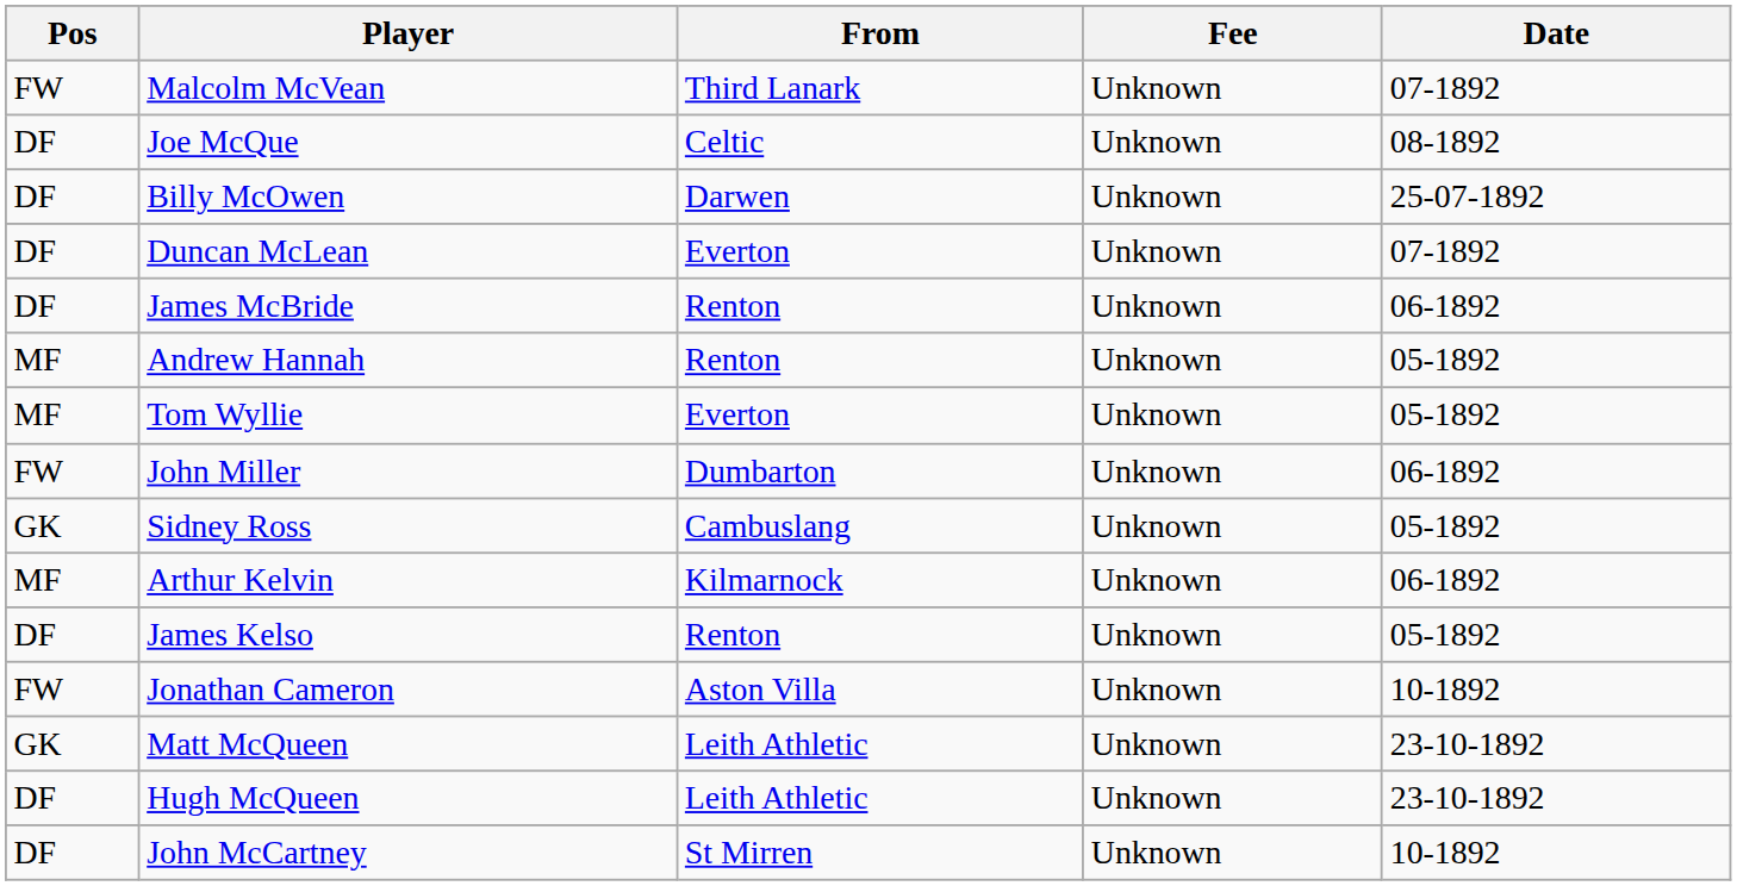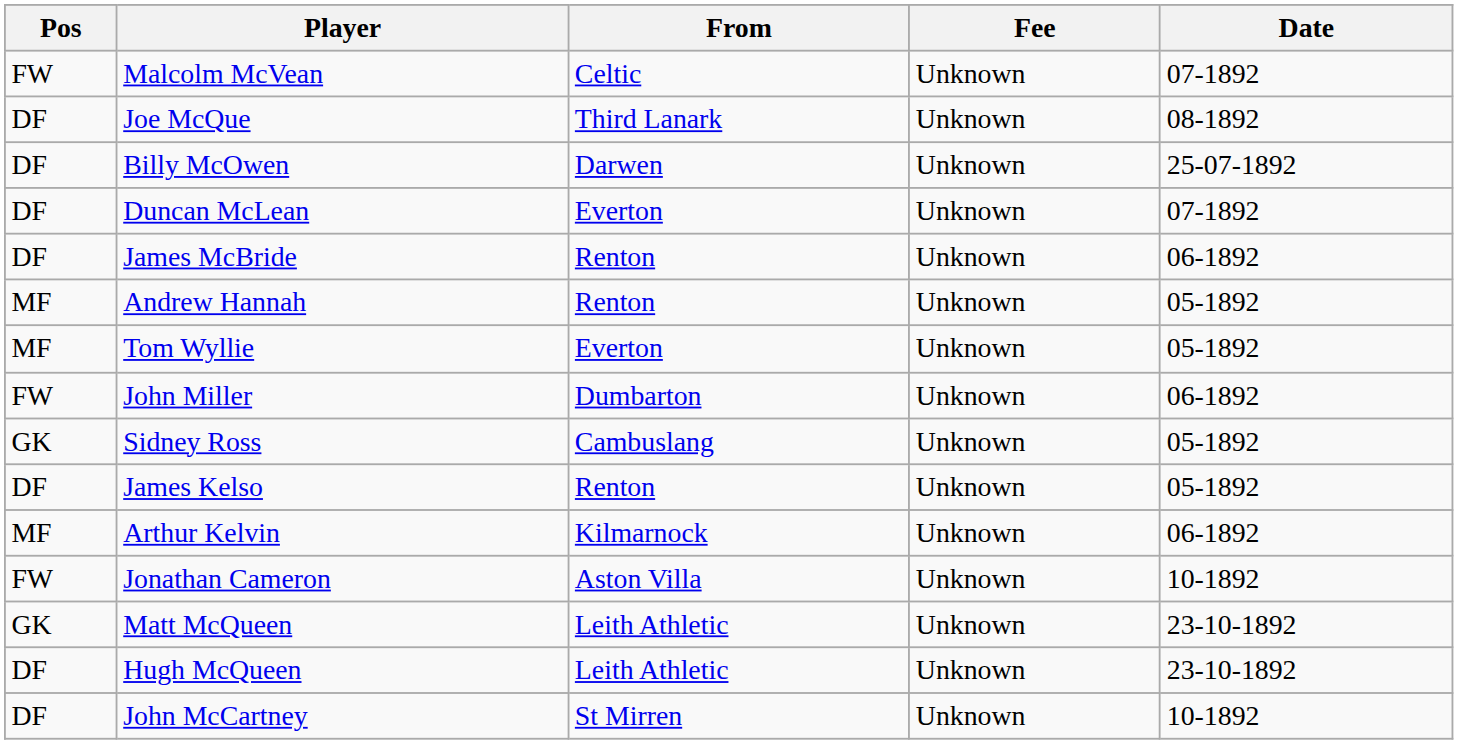Malcolm McVean | From: Third Lanark -> Celtic
Joe McQue | From: Celtic -> Third Lanark
rows swapped: James Kelso <-> Arthur Kelvin
